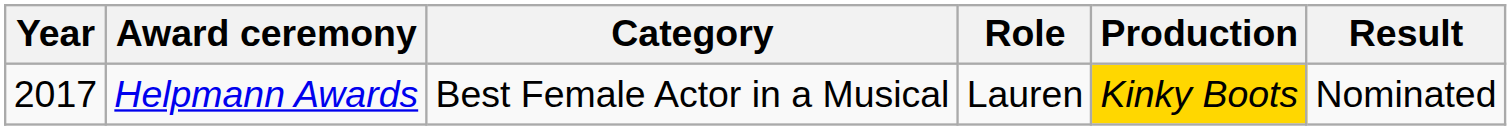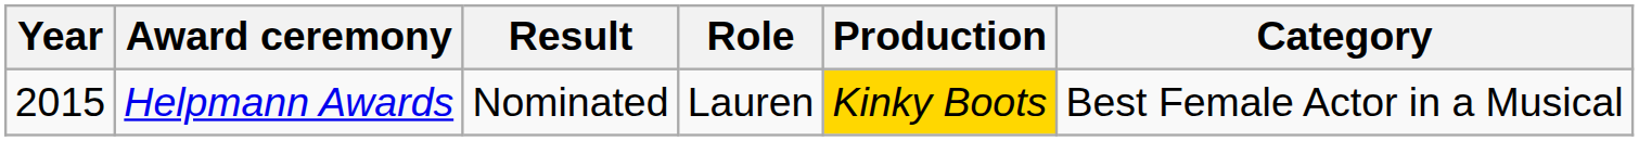columns swapped: Category <-> Result
Helpmann Awards | Year: 2017 -> 2015
